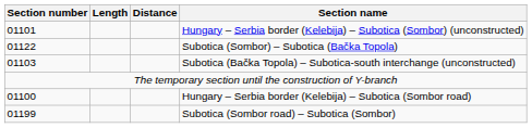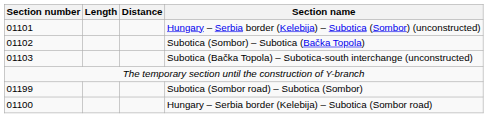Subotica (Sombor) – Subotica (Bačka Topola) | Section number: 01122 -> 01102
rows swapped: Hungary – Serbia border (Kelebija) – Subotica (Sombor road) <-> Subotica (Sombor road) – Subotica (Sombor)
